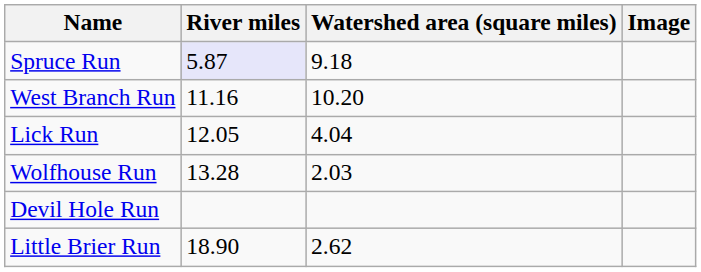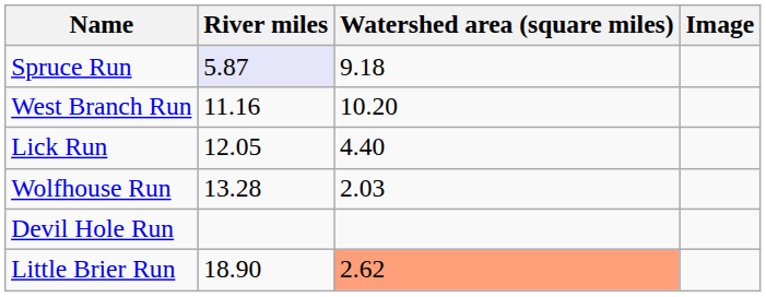Lick Run | Watershed area (square miles): 4.04 -> 4.40
Little Brier Run | Watershed area (square miles): no background -> lightsalmon background
